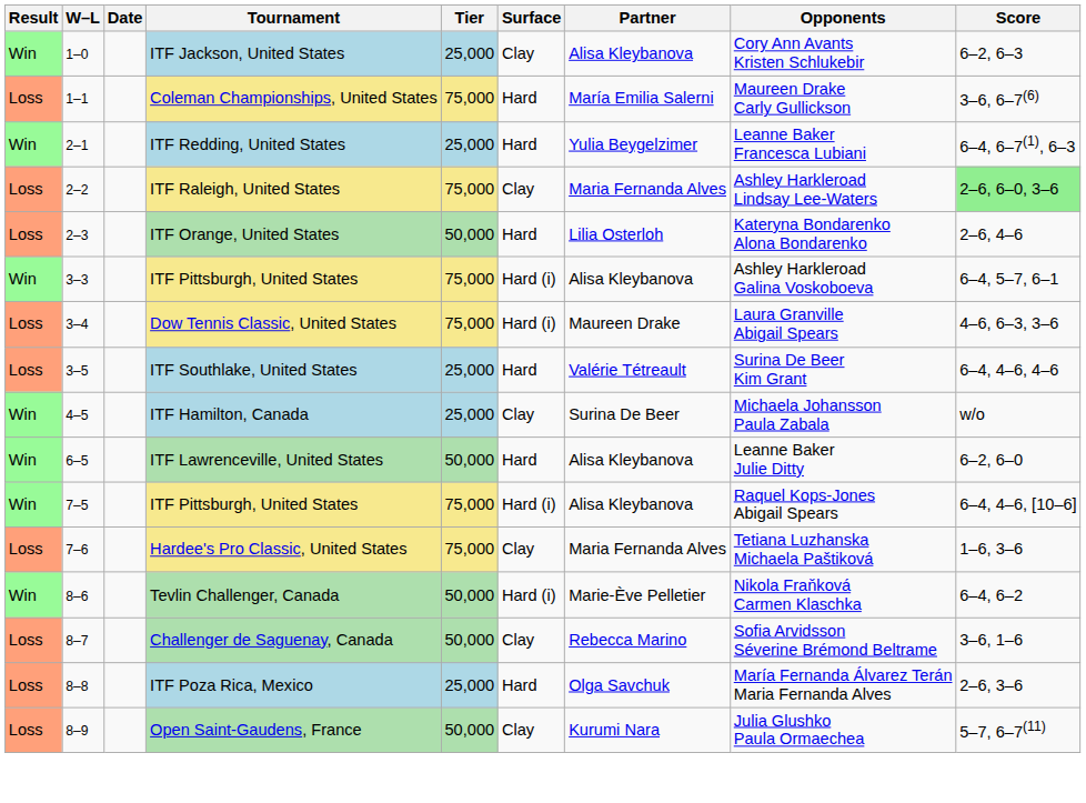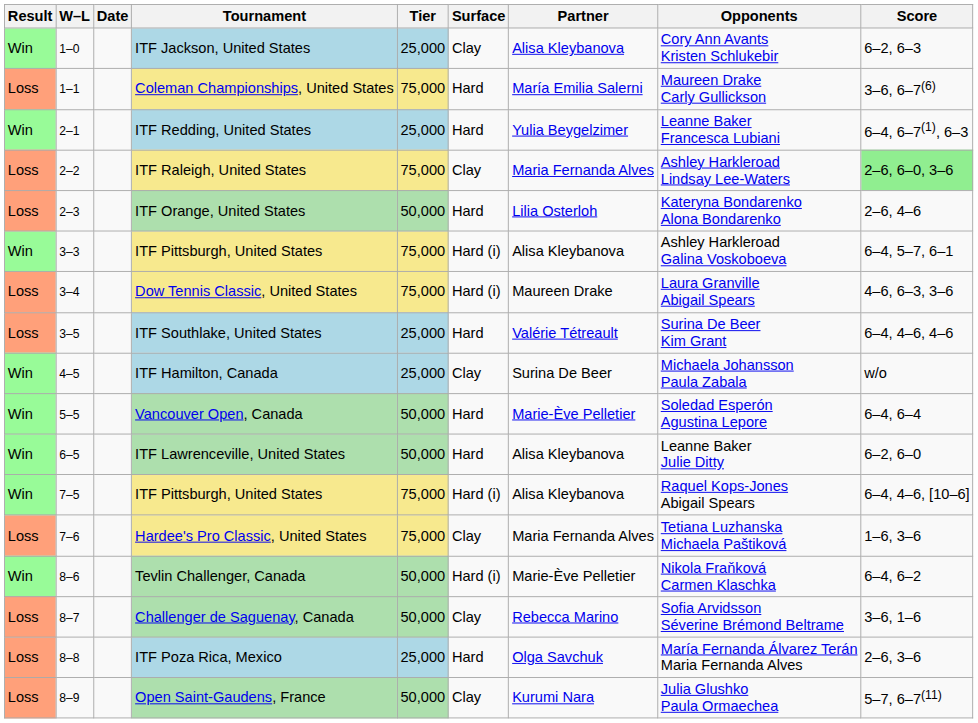+ row: Win | 5–5 | Vancouver Open, Canada | 50,000 | Hard | Marie-Ève Pelletier | Soledad Esperón Agustina Lepore | 6–4, 6–4
